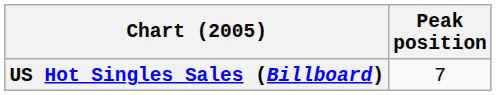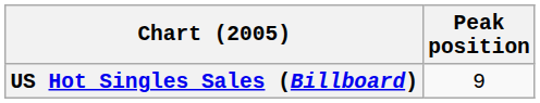US Hot Singles Sales (Billboard) | Peak position: 7 -> 9
